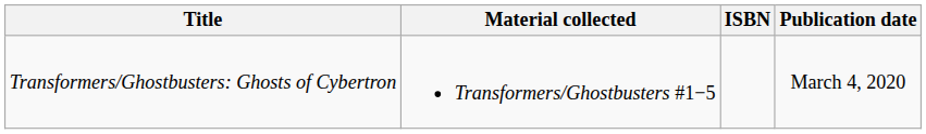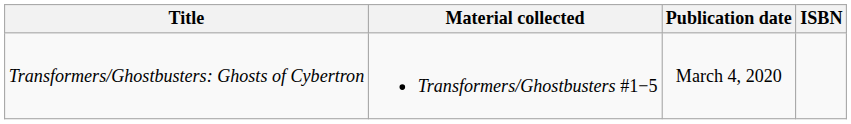columns swapped: Publication date <-> ISBN
